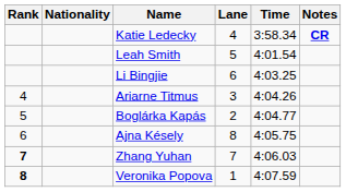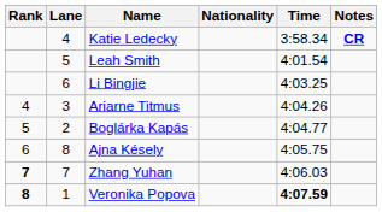columns swapped: Lane <-> Nationality
Veronika Popova | Time: normal -> bold
